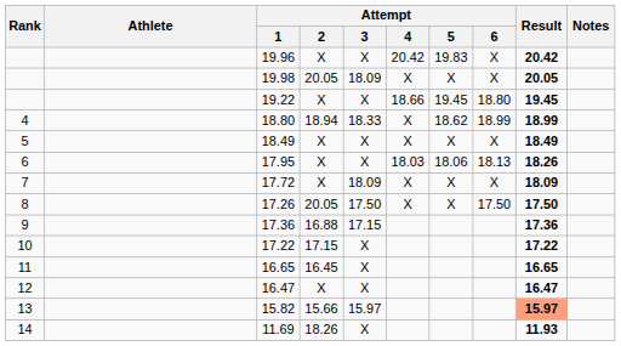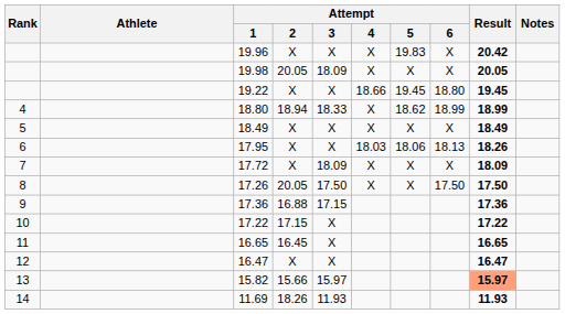19.96 | Attempt / 4: 20.42 -> X
11.69 | Attempt / 3: X -> 11.93
